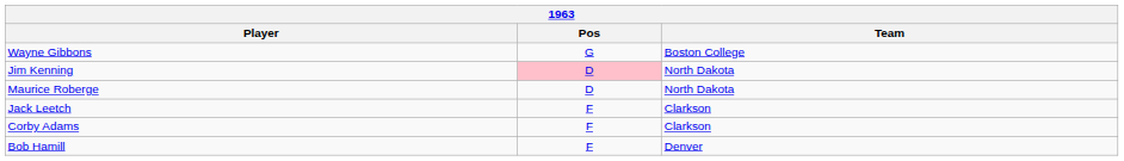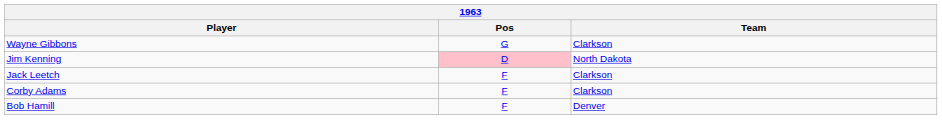Wayne Gibbons | Team: Boston College -> Clarkson
- row: Maurice Roberge | D | North Dakota
